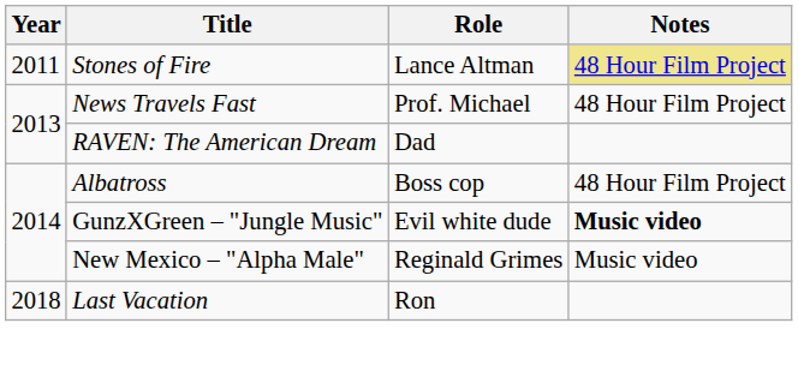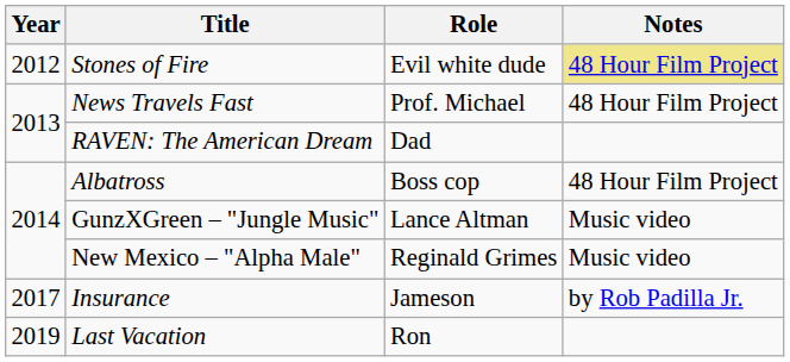Stones of Fire | Year: 2011 -> 2012
Stones of Fire | Role: Lance Altman -> Evil white dude
GunzXGreen – "Jungle Music" | Role: Evil white dude -> Lance Altman
GunzXGreen – "Jungle Music" | Notes: bold -> normal
+ row: 2017 | Insurance | Jameson | by Rob Padilla Jr.
Last Vacation | Year: 2018 -> 2019
